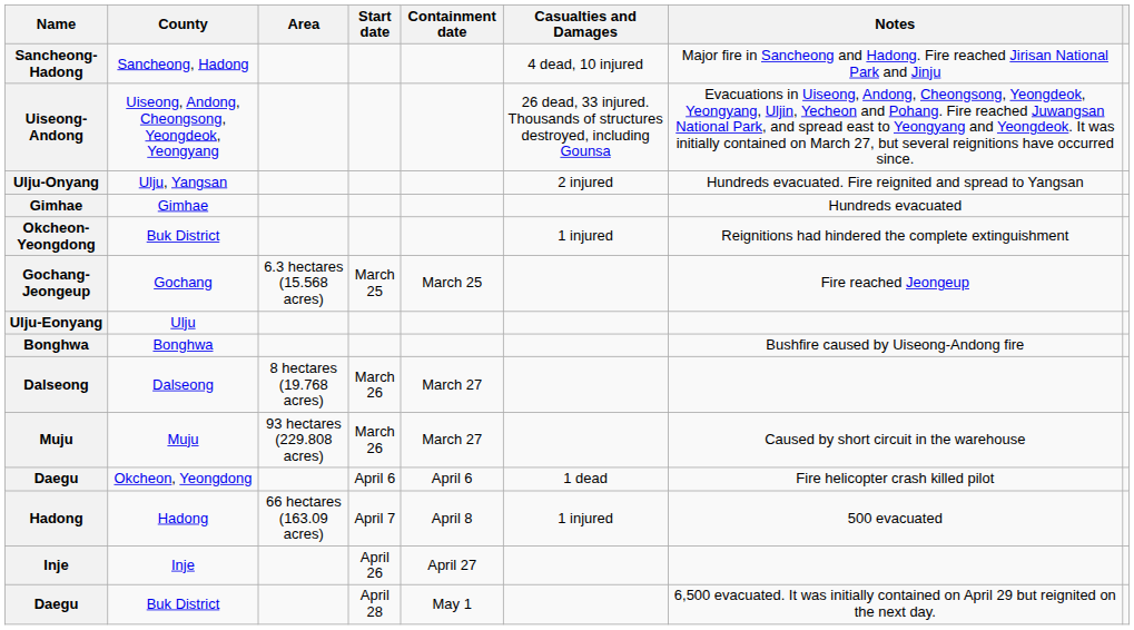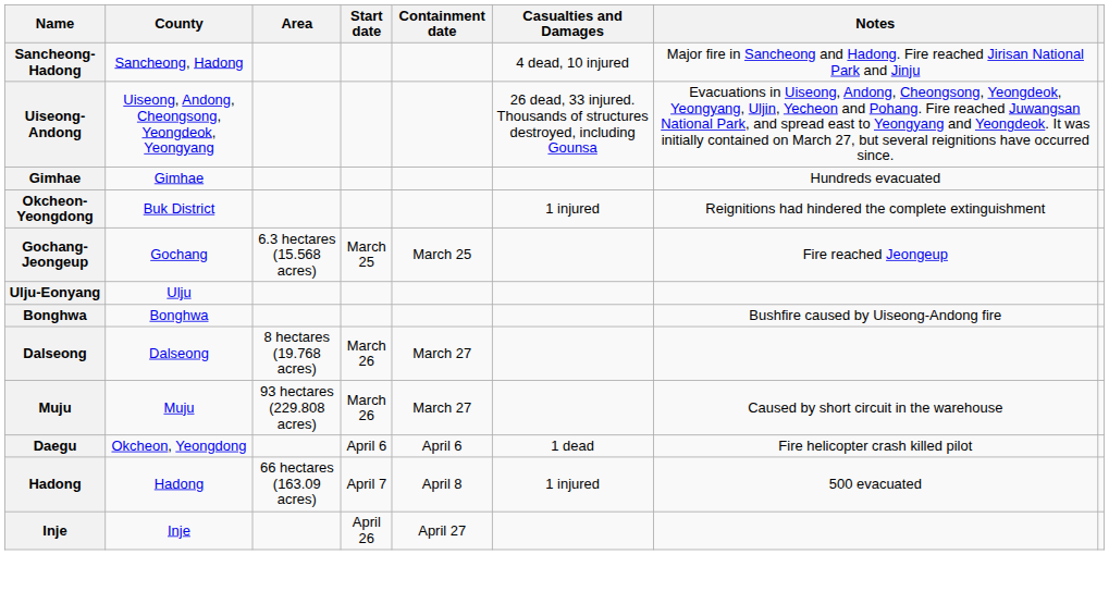- row: Ulju-Onyang | Ulju, Yangsan | 2 injured | Hundreds evacuated. Fire reignited and spread to Yangsan
- row: Daegu | Buk District | April 28 | May 1 | 6,500 evacuated. It was initially contained on April 29 but reignited on the next day.
